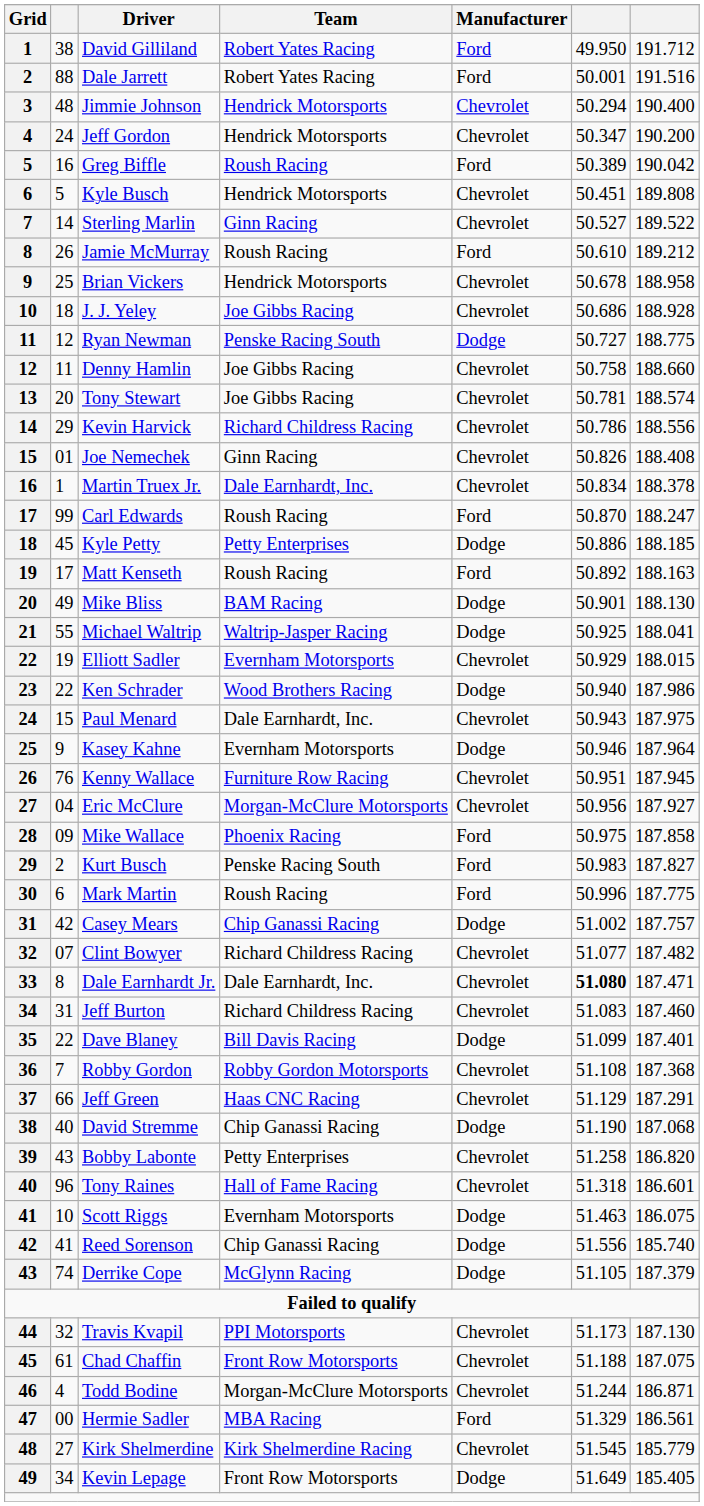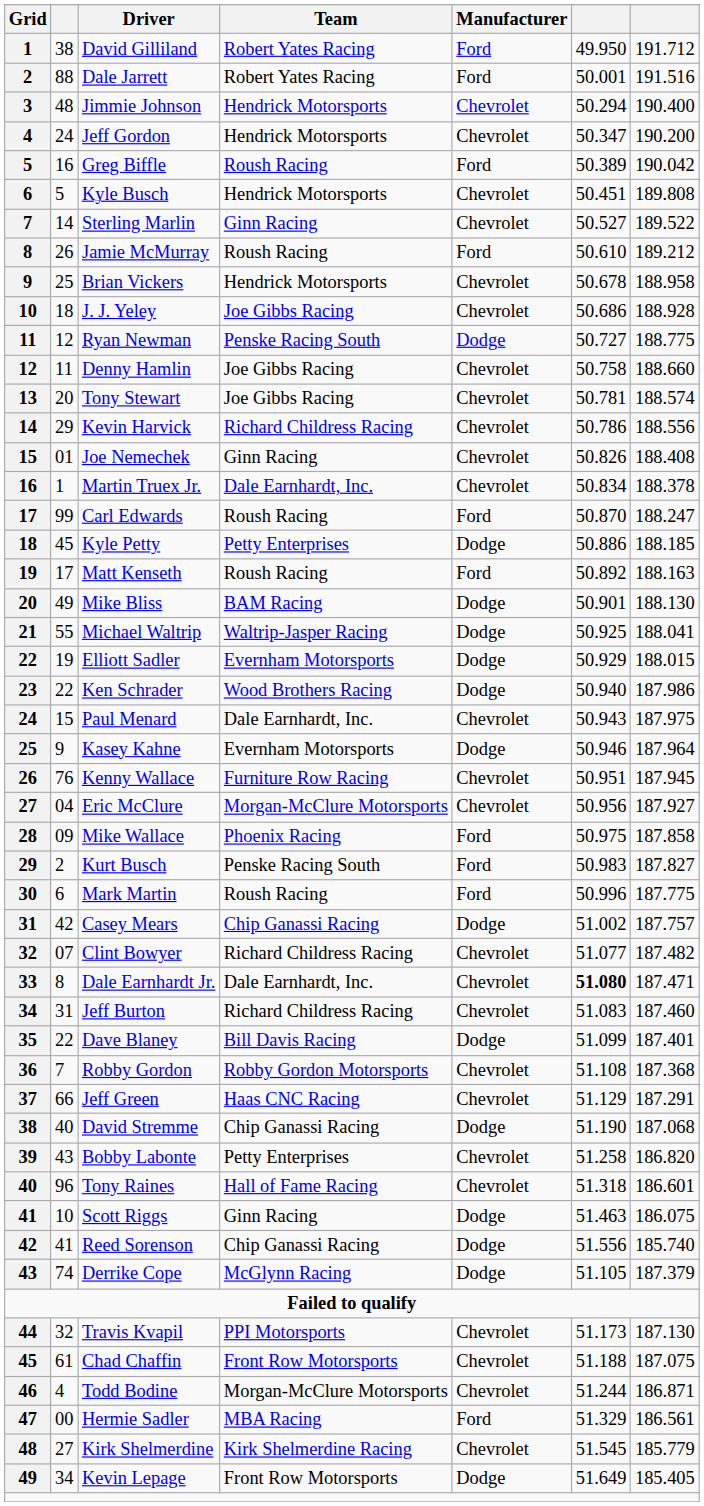Elliott Sadler | Manufacturer: Chevrolet -> Dodge
Scott Riggs | Team: Evernham Motorsports -> Ginn Racing
